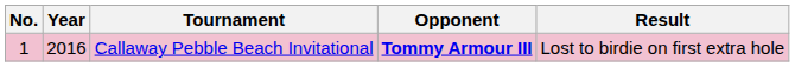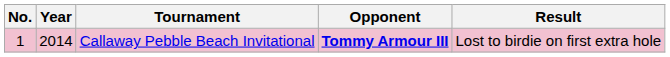Callaway Pebble Beach Invitational | Year: 2016 -> 2014
